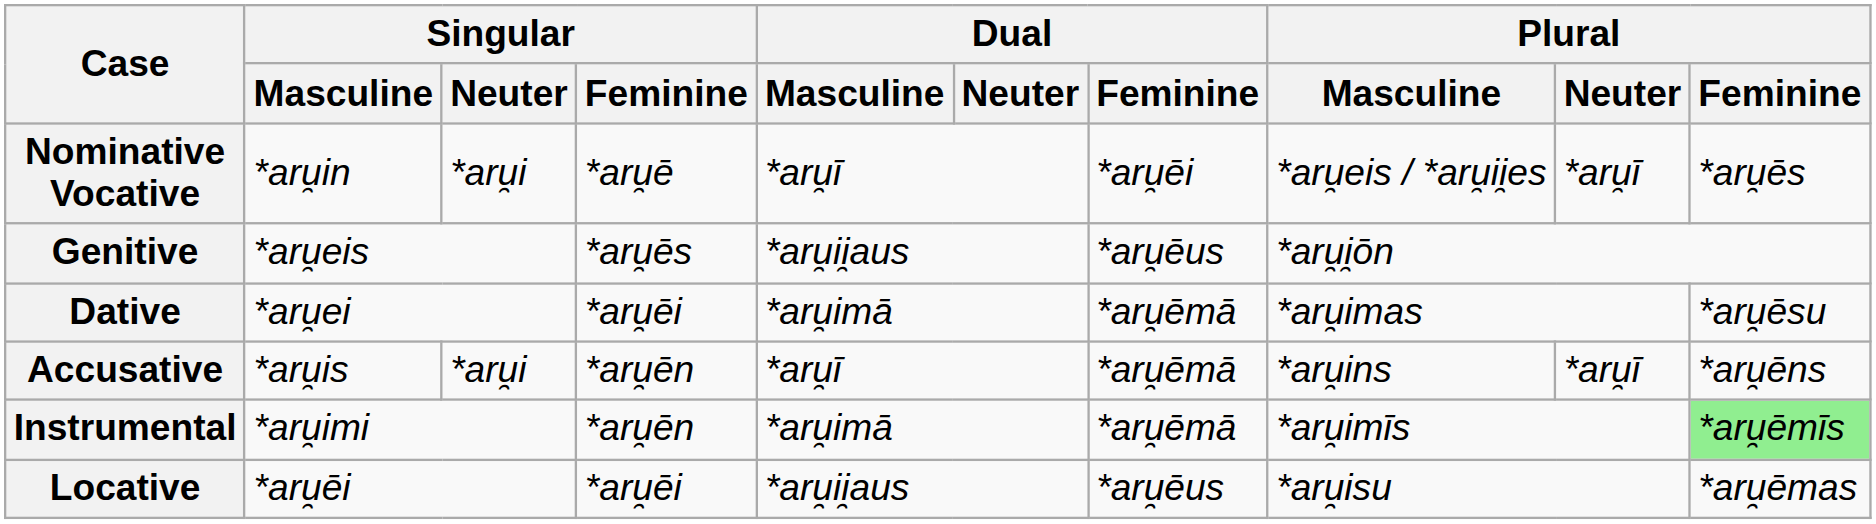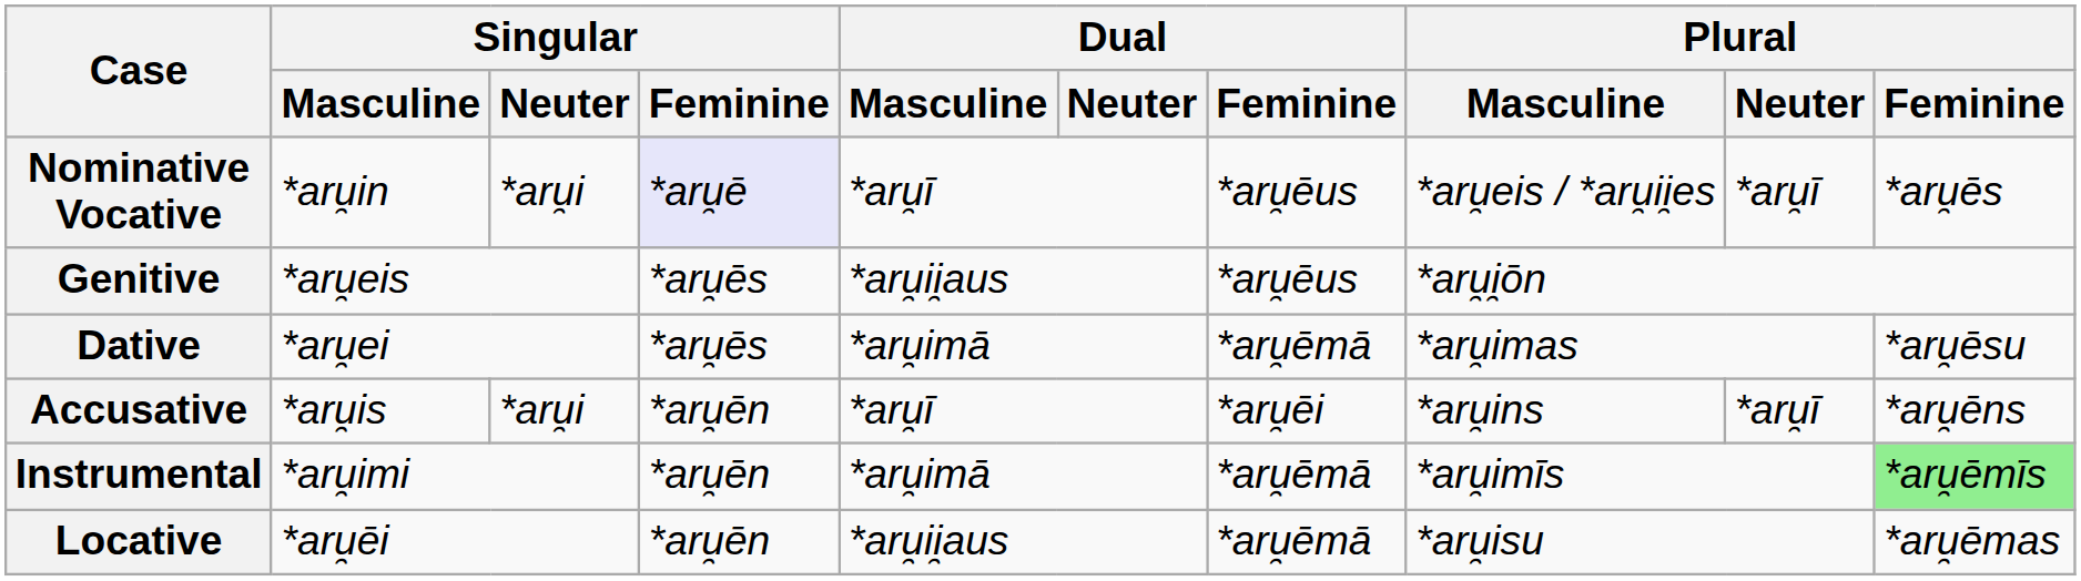Nominative Vocative | Singular / Feminine: no background -> lavender background
Nominative Vocative | Dual / Feminine: *aru̯ēi -> *aru̯ēus
Dative | Singular / Feminine: *aru̯ēi -> *aru̯ēs
Accusative | Dual / Feminine: *aru̯ēmā -> *aru̯ēi
Locative | Singular / Feminine: *aru̯ēi -> *aru̯ēn
Locative | Dual / Feminine: *aru̯ēus -> *aru̯ēmā
